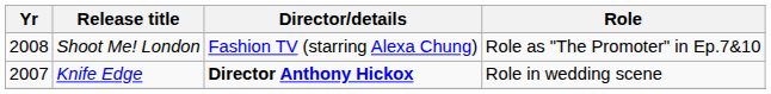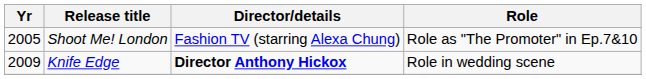Shoot Me! London | Yr: 2008 -> 2005
Knife Edge | Yr: 2007 -> 2009
